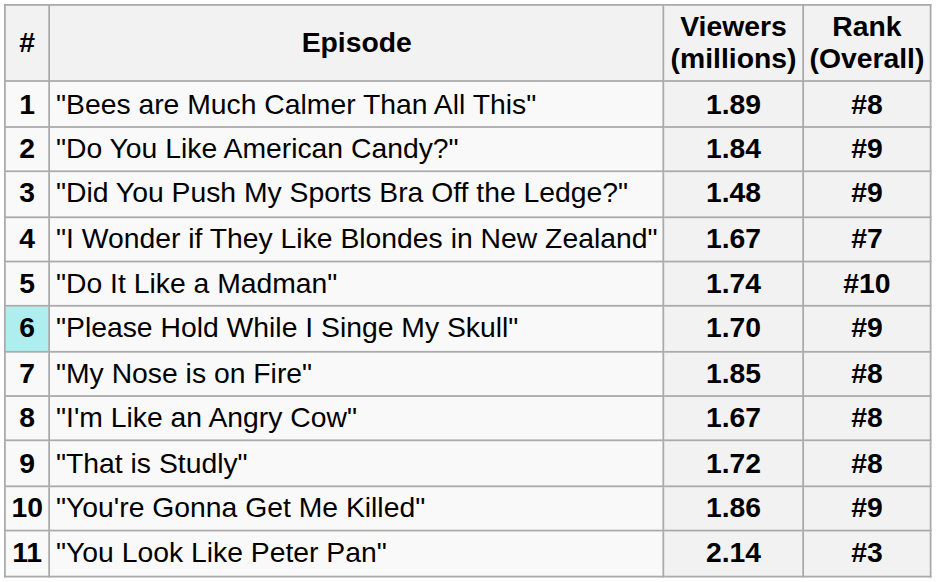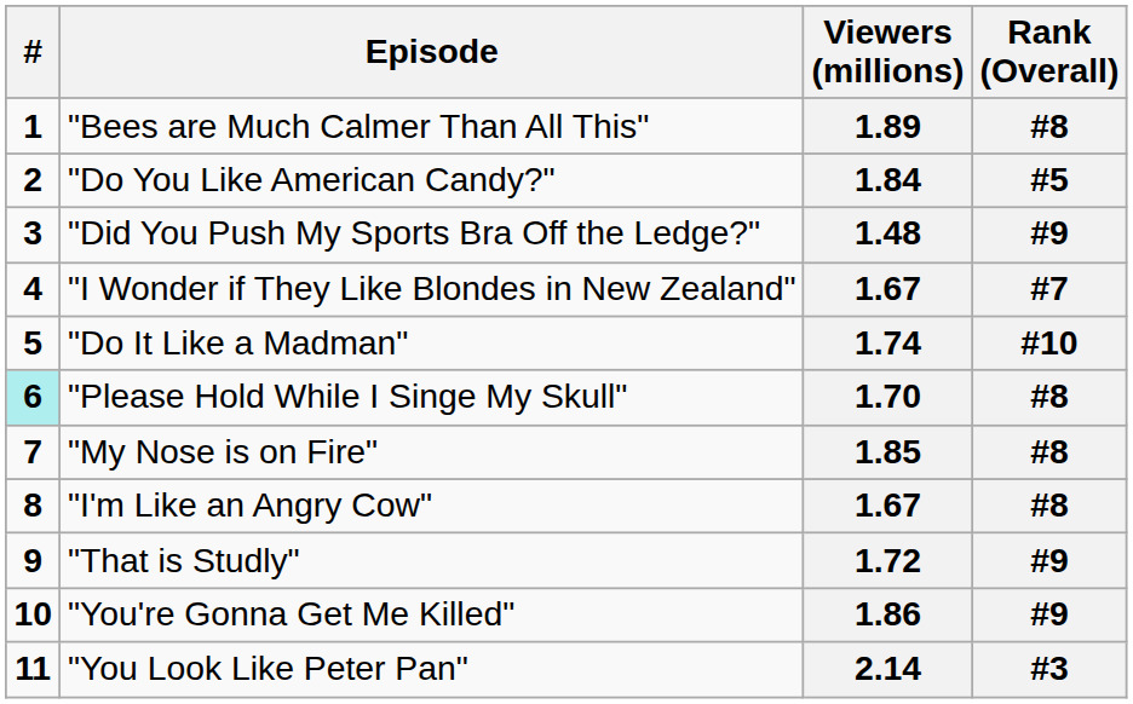1.84 | Rank (Overall): #9 -> #5
1.70 | Rank (Overall): #9 -> #8
1.72 | Rank (Overall): #8 -> #9
